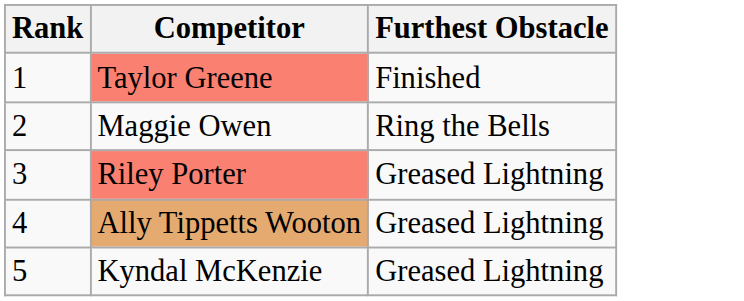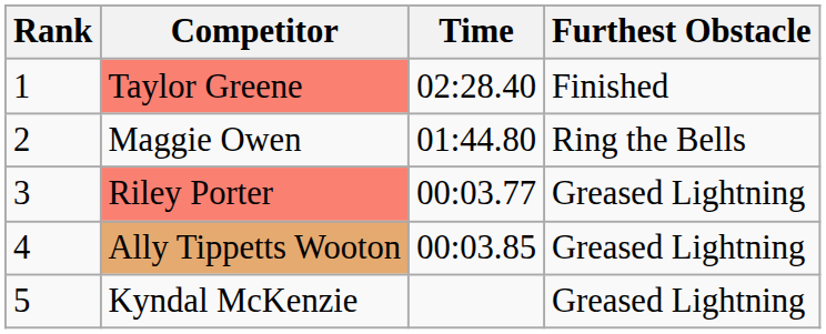+ column: Time | 02:28.40 | 01:44.80 | 00:03.77 | 00:03.85
